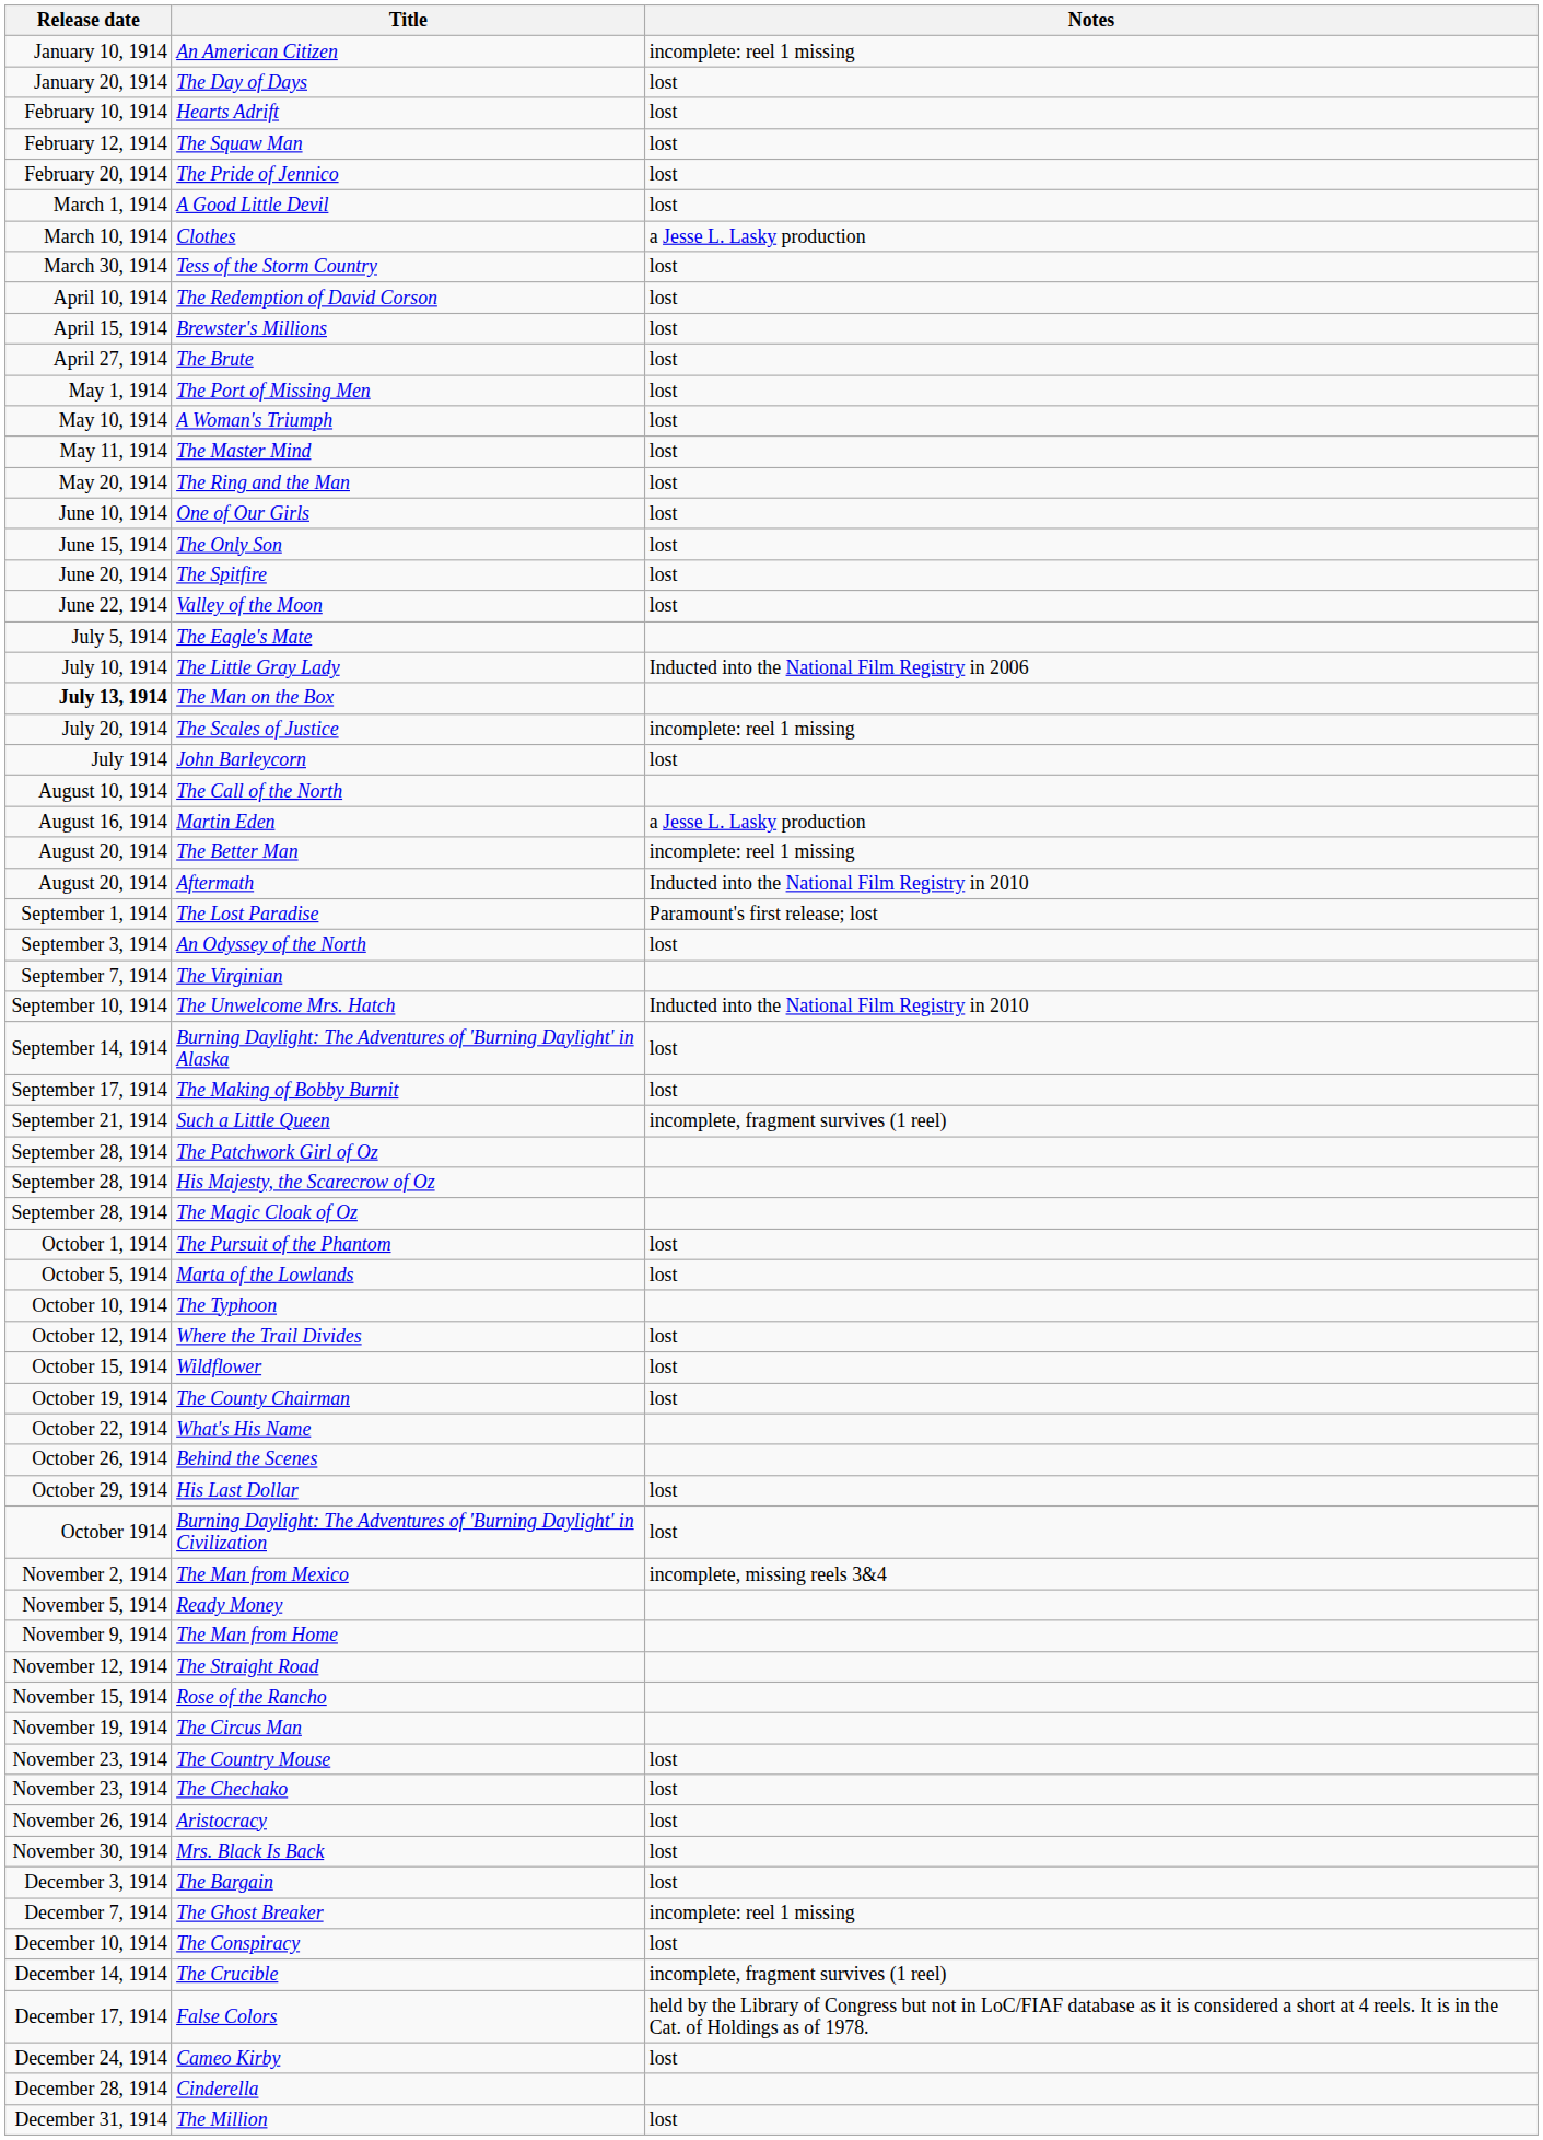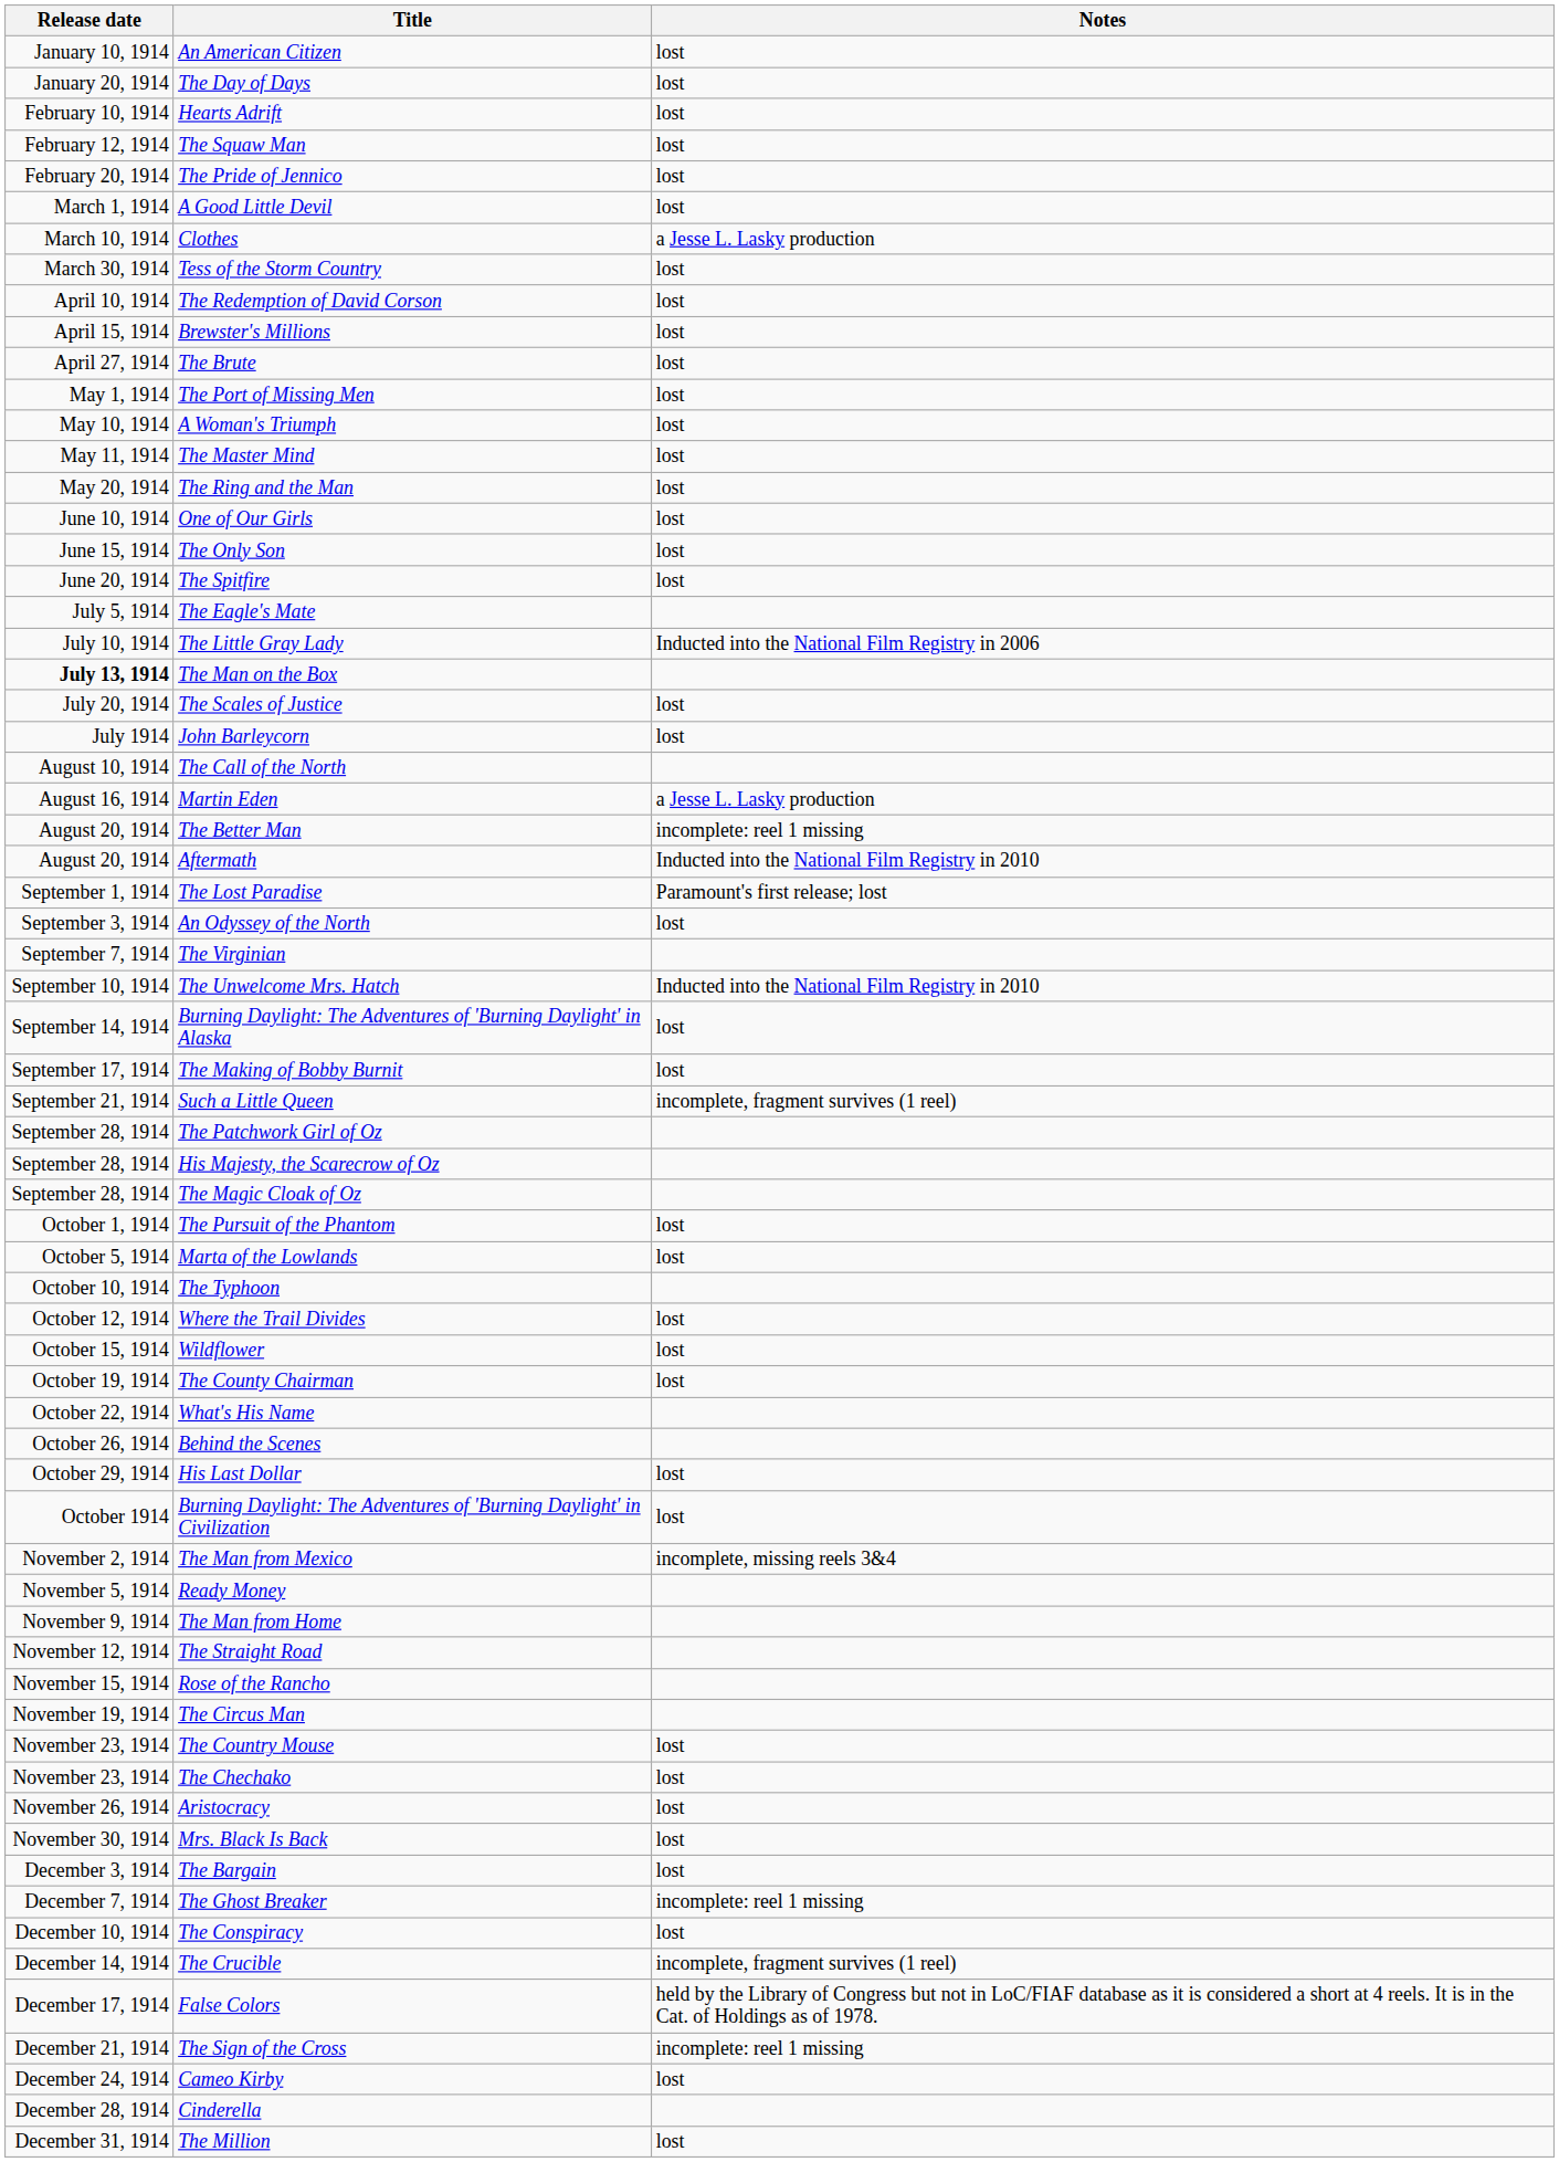An American Citizen | Notes: incomplete: reel 1 missing -> lost
- row: June 22, 1914 | Valley of the Moon | lost
The Scales of Justice | Notes: incomplete: reel 1 missing -> lost
+ row: December 21, 1914 | The Sign of the Cross | incomplete: reel 1 missing
